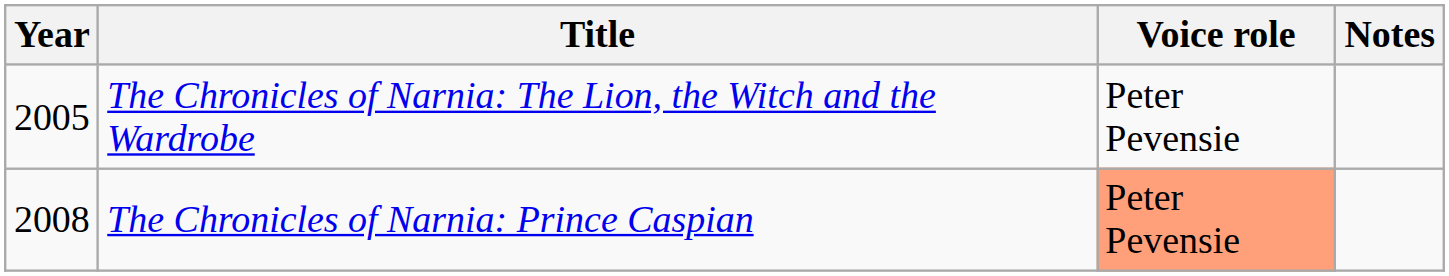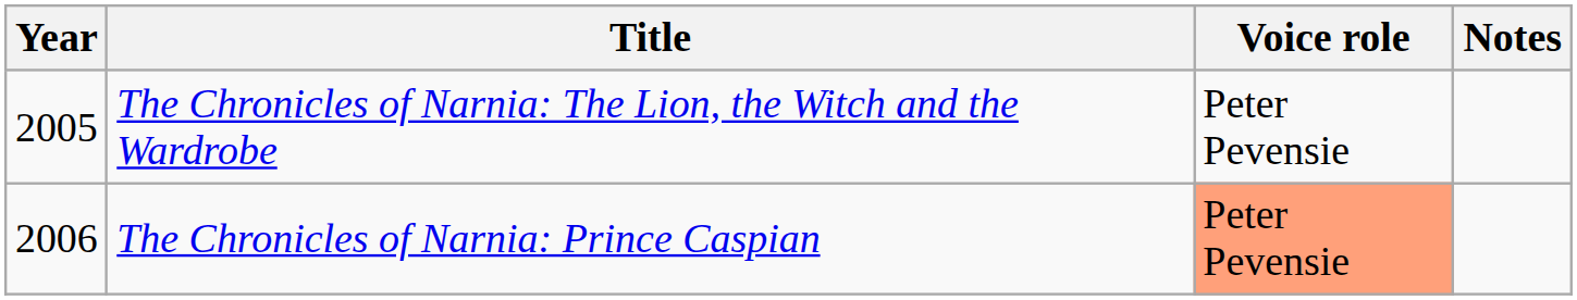The Chronicles of Narnia: Prince Caspian | Year: 2008 -> 2006
